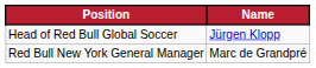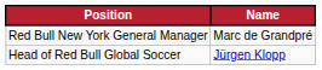rows swapped: Red Bull New York General Manager <-> Head of Red Bull Global Soccer
